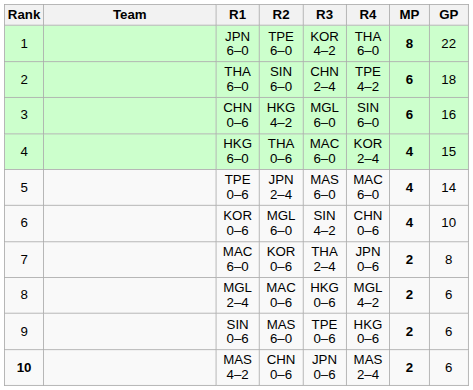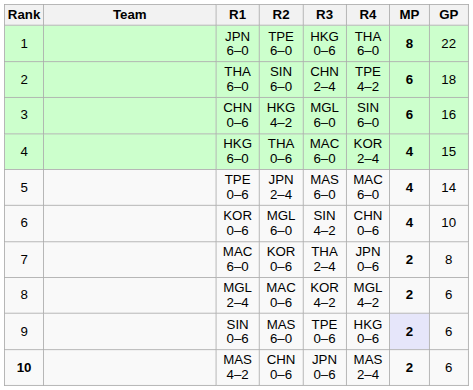JPN 6–0 | R3: KOR 4–2 -> HKG 0–6
MGL 2–4 | R3: HKG 0–6 -> KOR 4–2
SIN 0–6 | MP: no background -> lavender background
